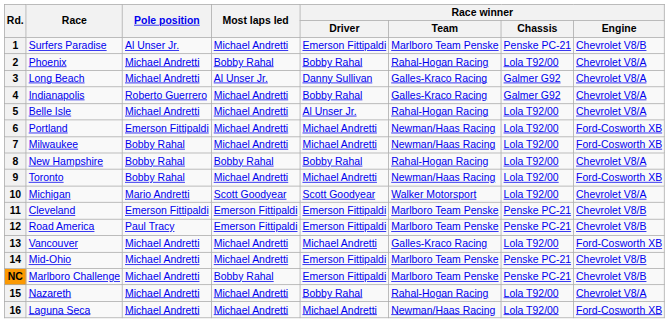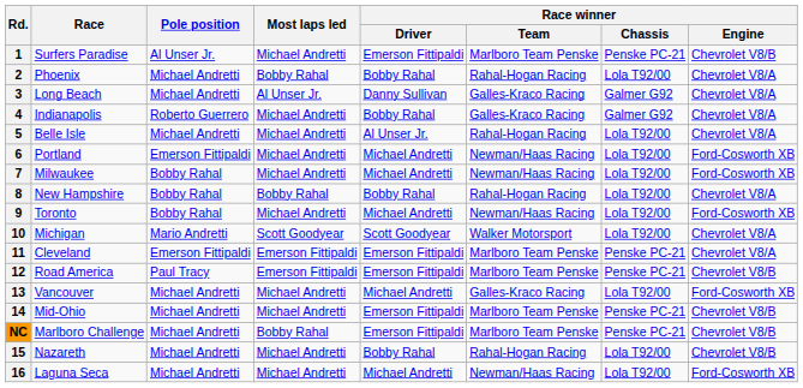11 | Race winner / Engine: Chevrolet V8/B -> Chevrolet V8/A
15 | Race winner / Engine: Chevrolet V8/A -> Chevrolet V8/B
